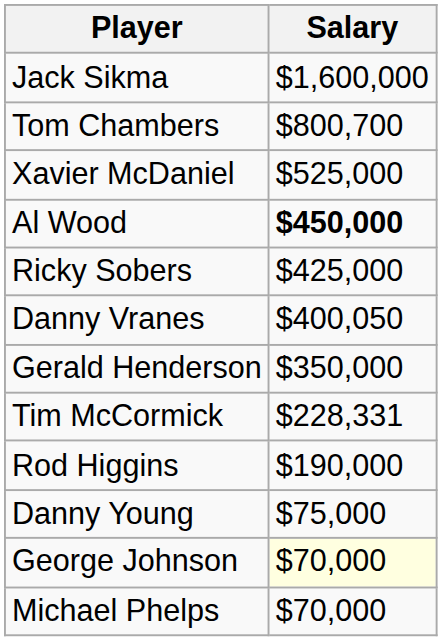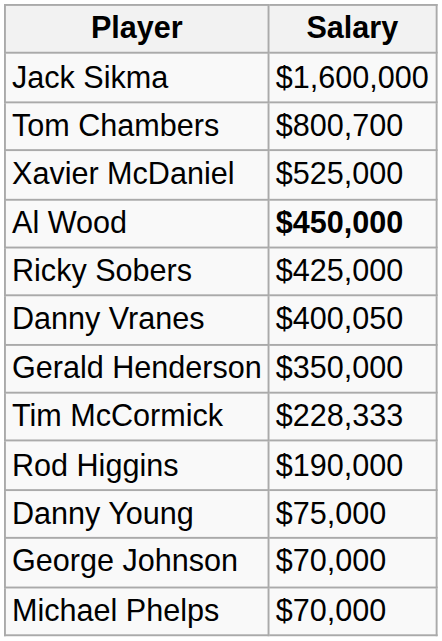Tim McCormick | Salary: $228,331 -> $228,333
George Johnson | Salary: lightyellow background -> no background
